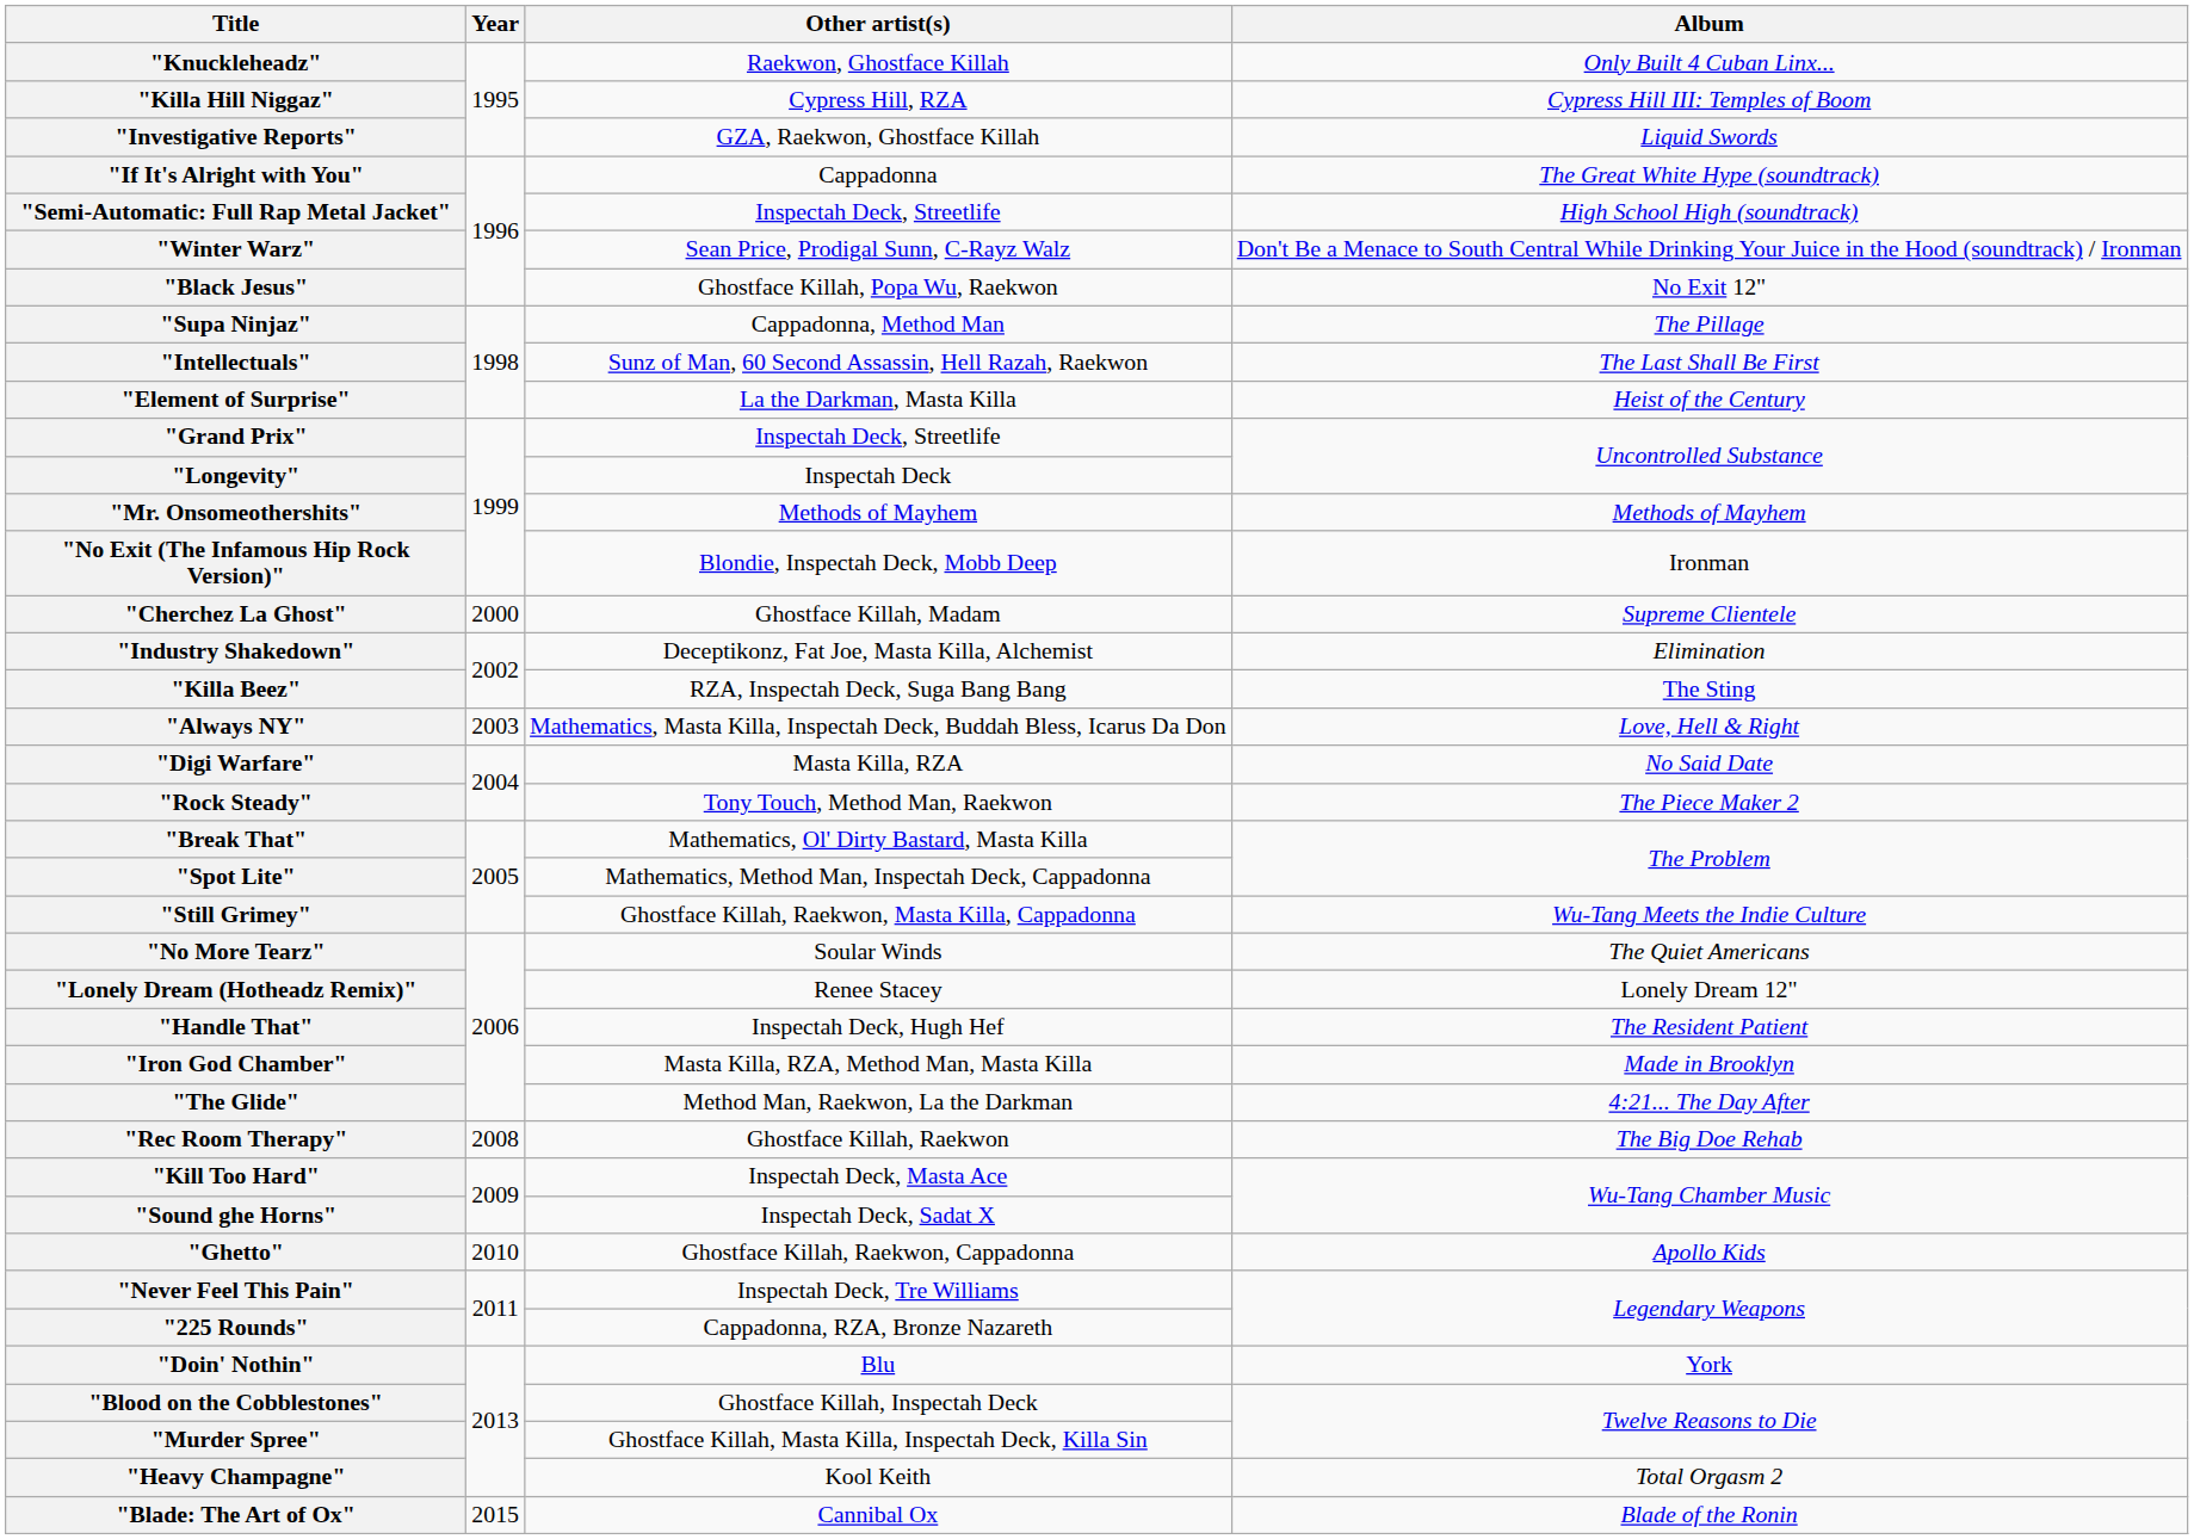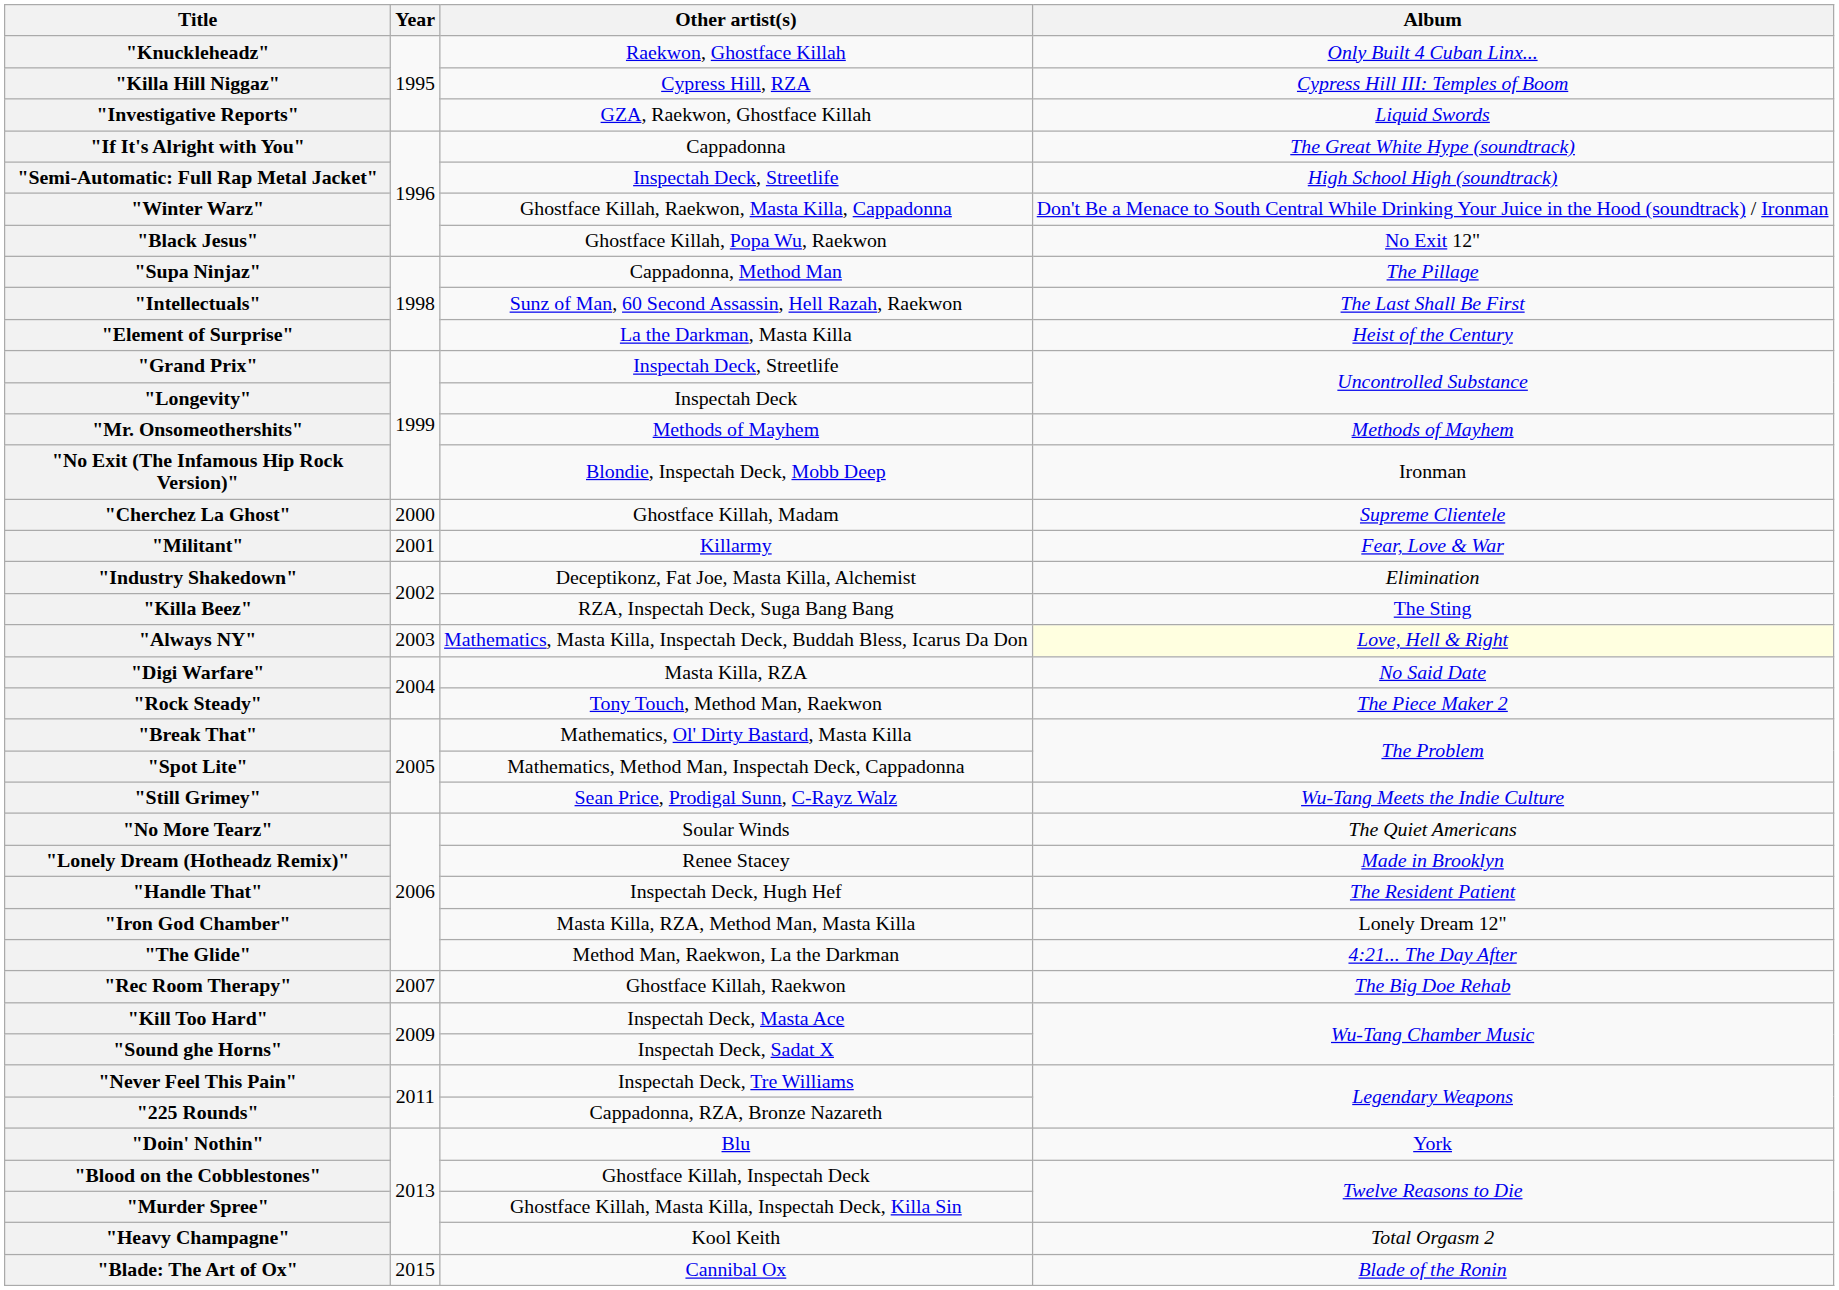"Winter Warz" | Other artist(s): Sean Price, Prodigal Sunn, C-Rayz Walz -> Ghostface Killah, Raekwon, Masta Killa, Cappadonna
+ row: "Militant" | 2001 | Killarmy | Fear, Love & War
"Always NY" | Album: no background -> lightyellow background
"Still Grimey" | Other artist(s): Ghostface Killah, Raekwon, Masta Killa, Cappadonna -> Sean Price, Prodigal Sunn, C-Rayz Walz
"Lonely Dream (Hotheadz Remix)" | Album: Lonely Dream 12" -> Made in Brooklyn
"Iron God Chamber" | Album: Made in Brooklyn -> Lonely Dream 12"
"Rec Room Therapy" | Year: 2008 -> 2007
- row: "Ghetto" | 2010 | Ghostface Killah, Raekwon, Cappadonna | Apollo Kids
